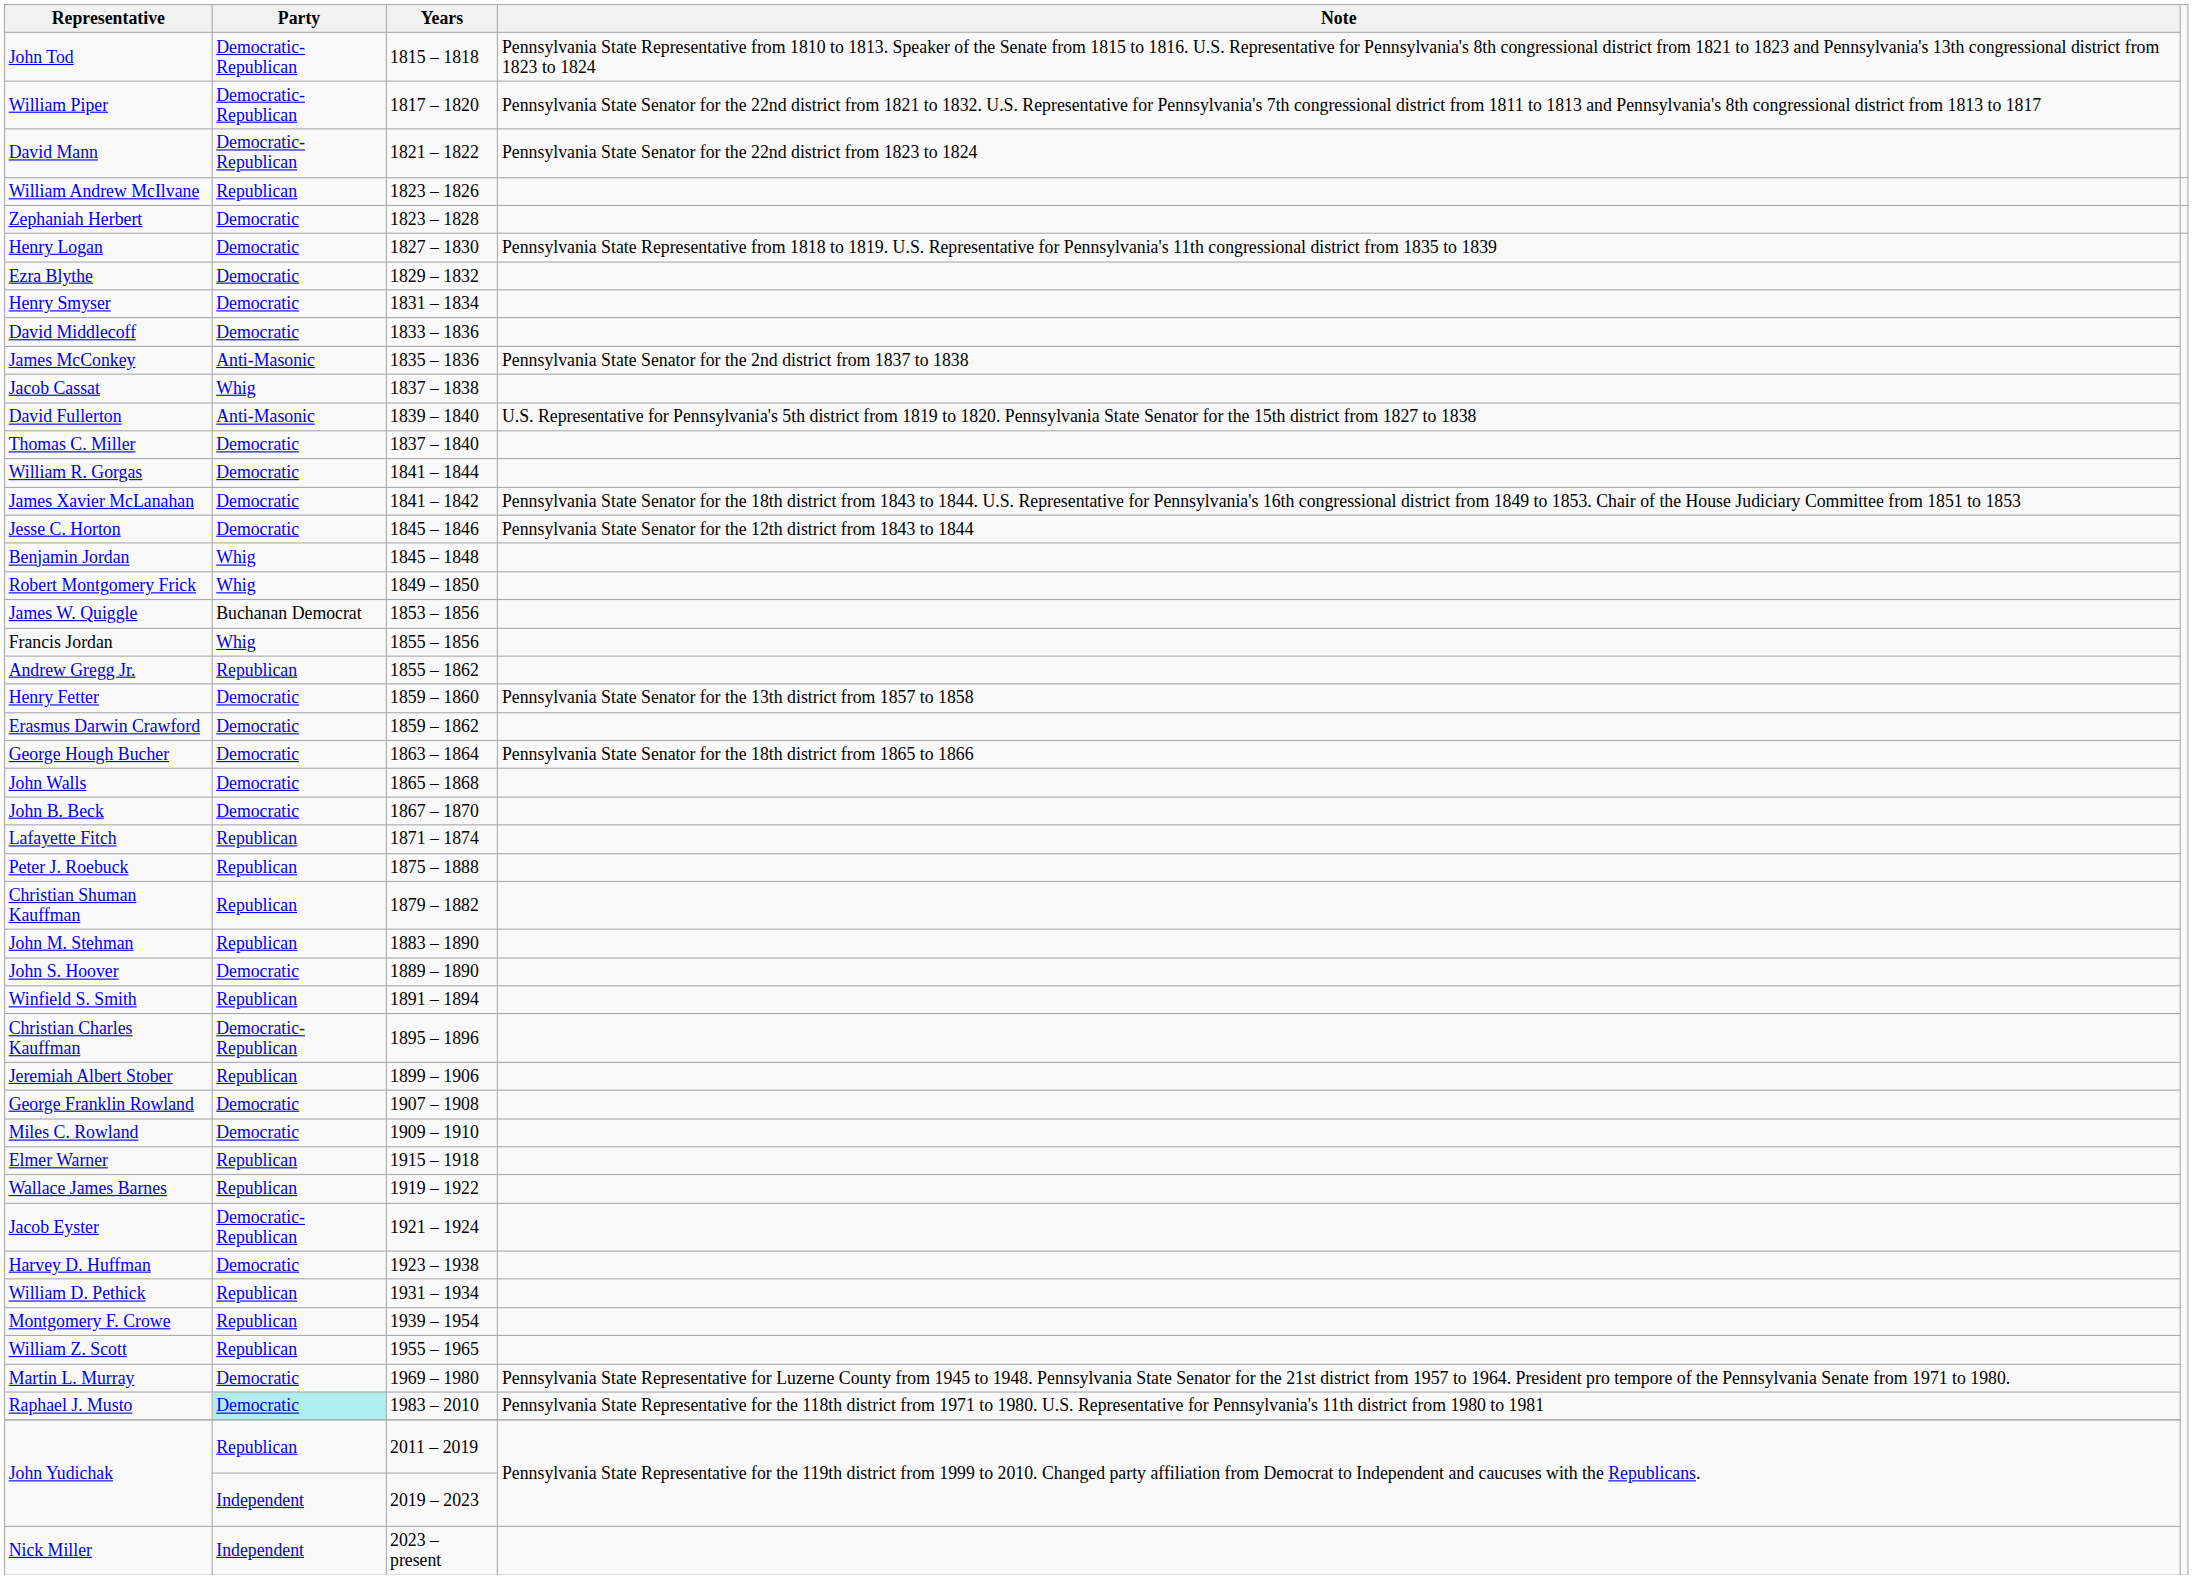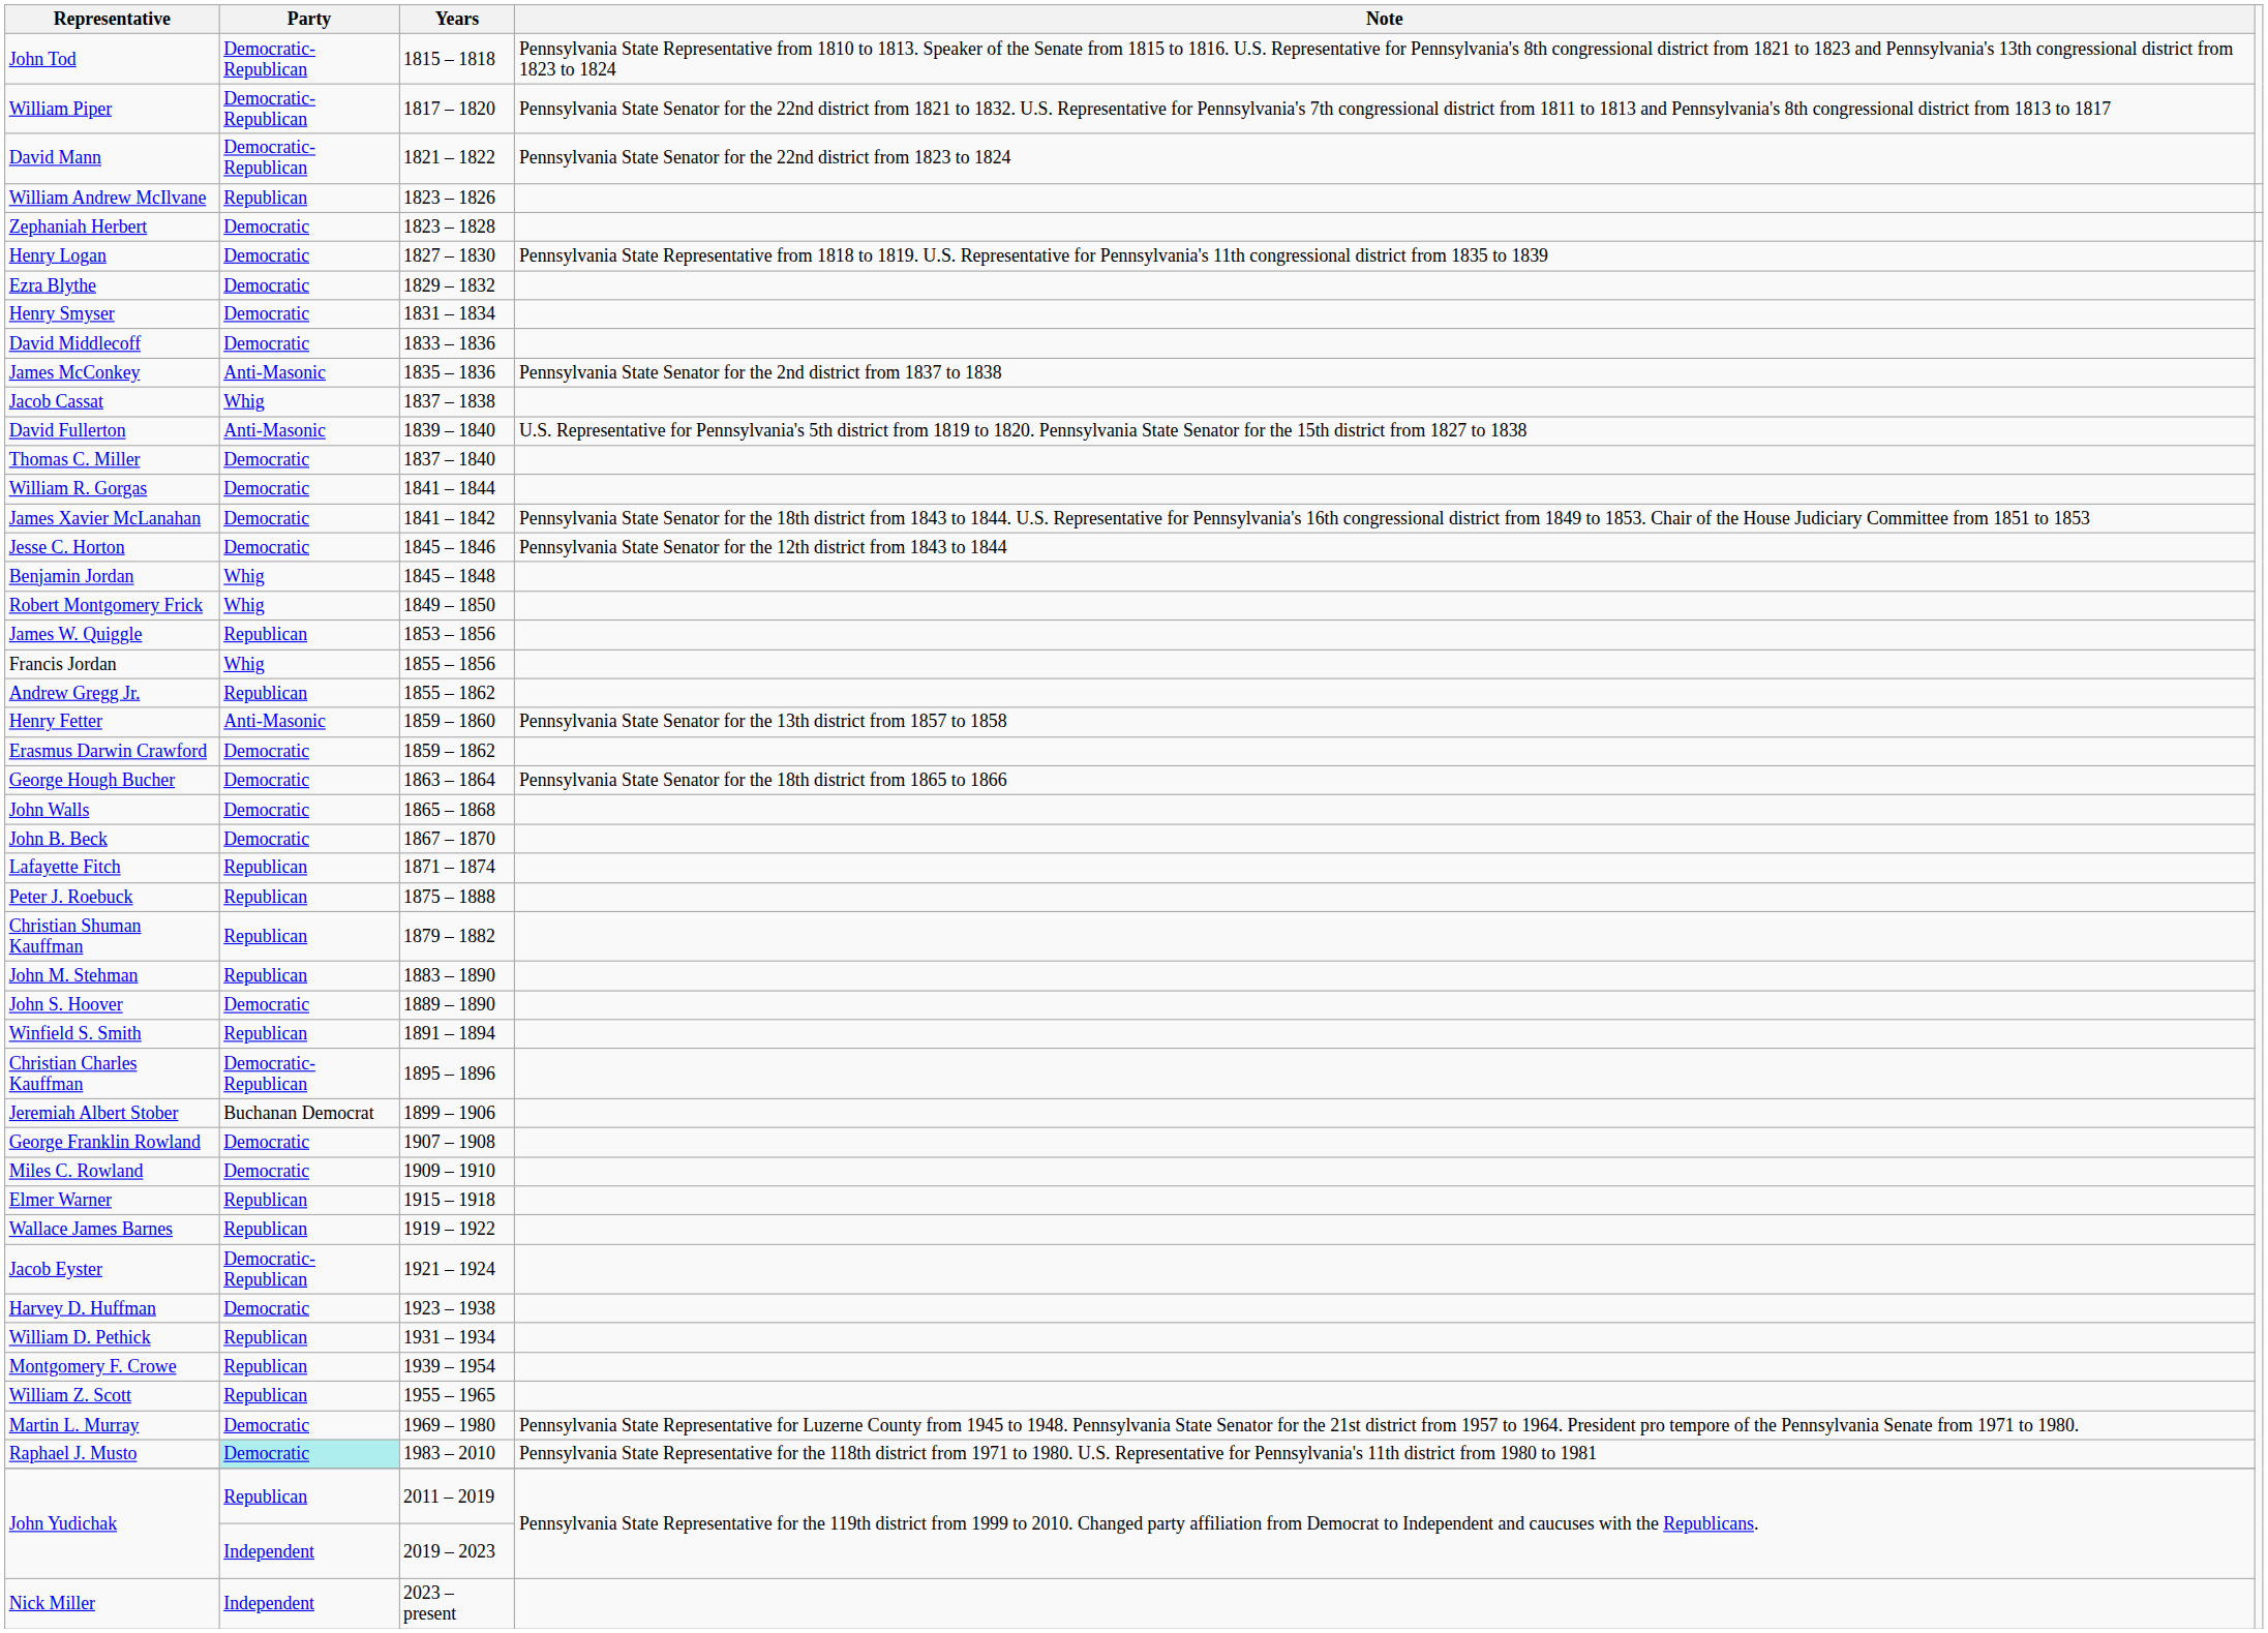James W. Quiggle | Party: Buchanan Democrat -> Republican
Henry Fetter | Party: Democratic -> Anti-Masonic
Jeremiah Albert Stober | Party: Republican -> Buchanan Democrat
